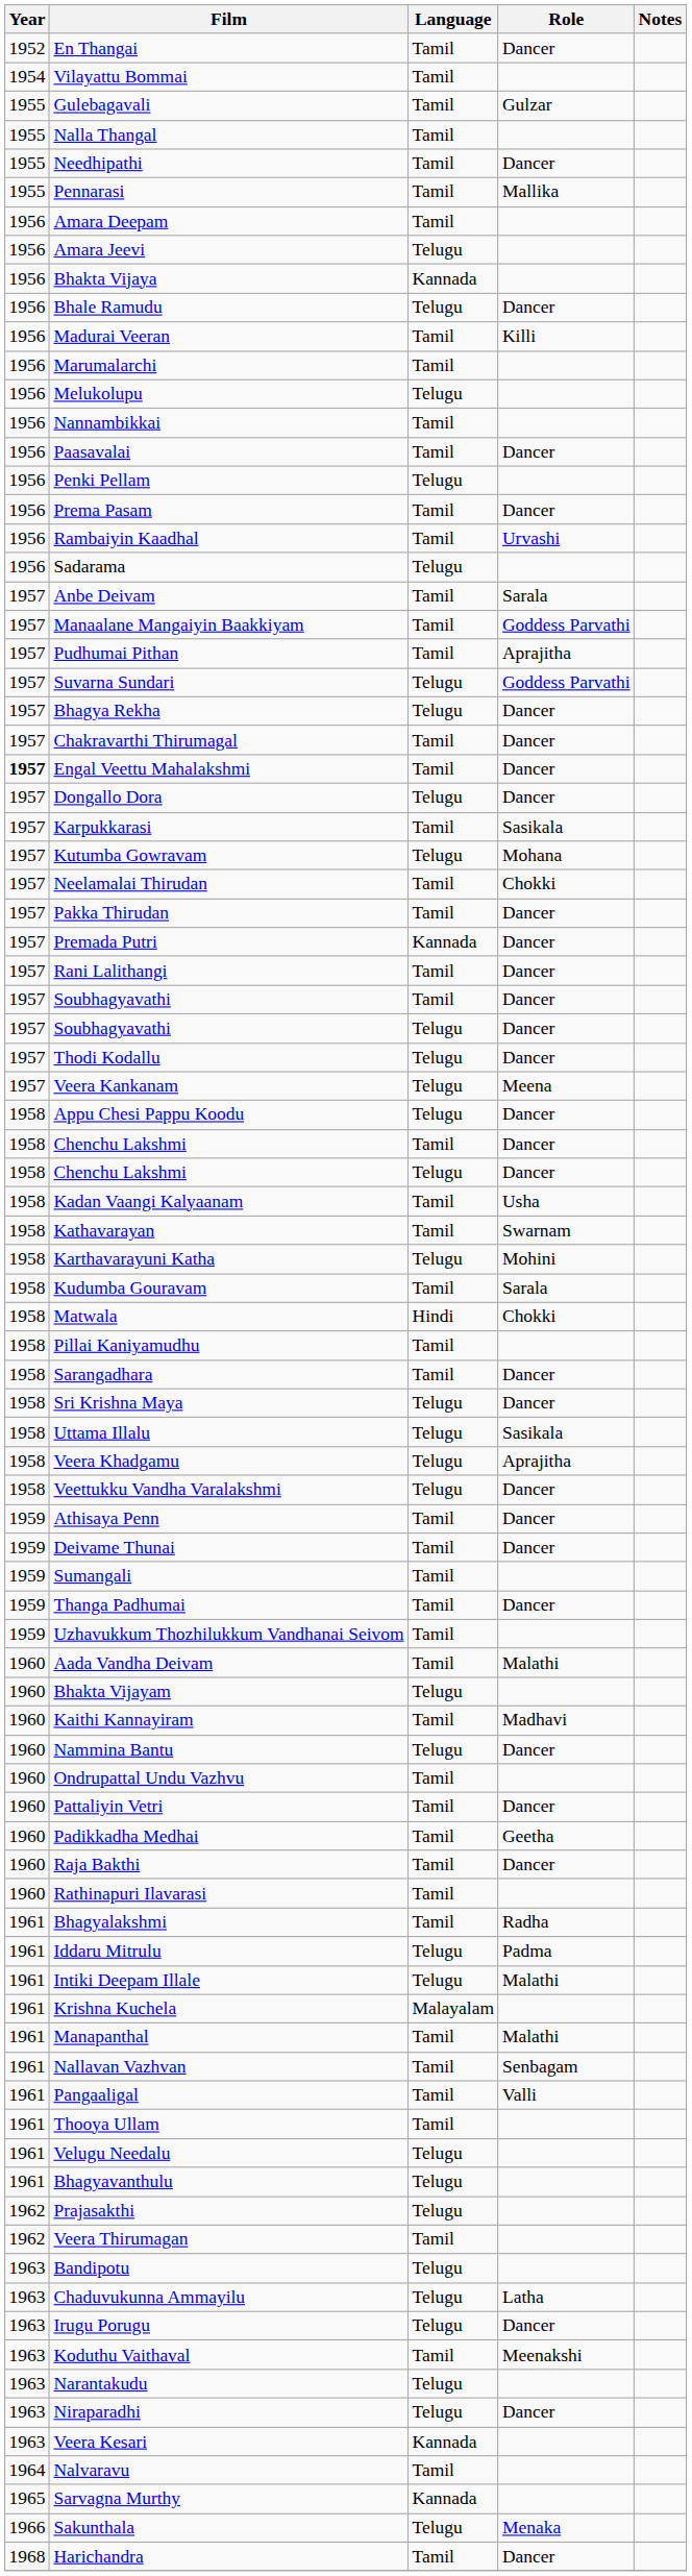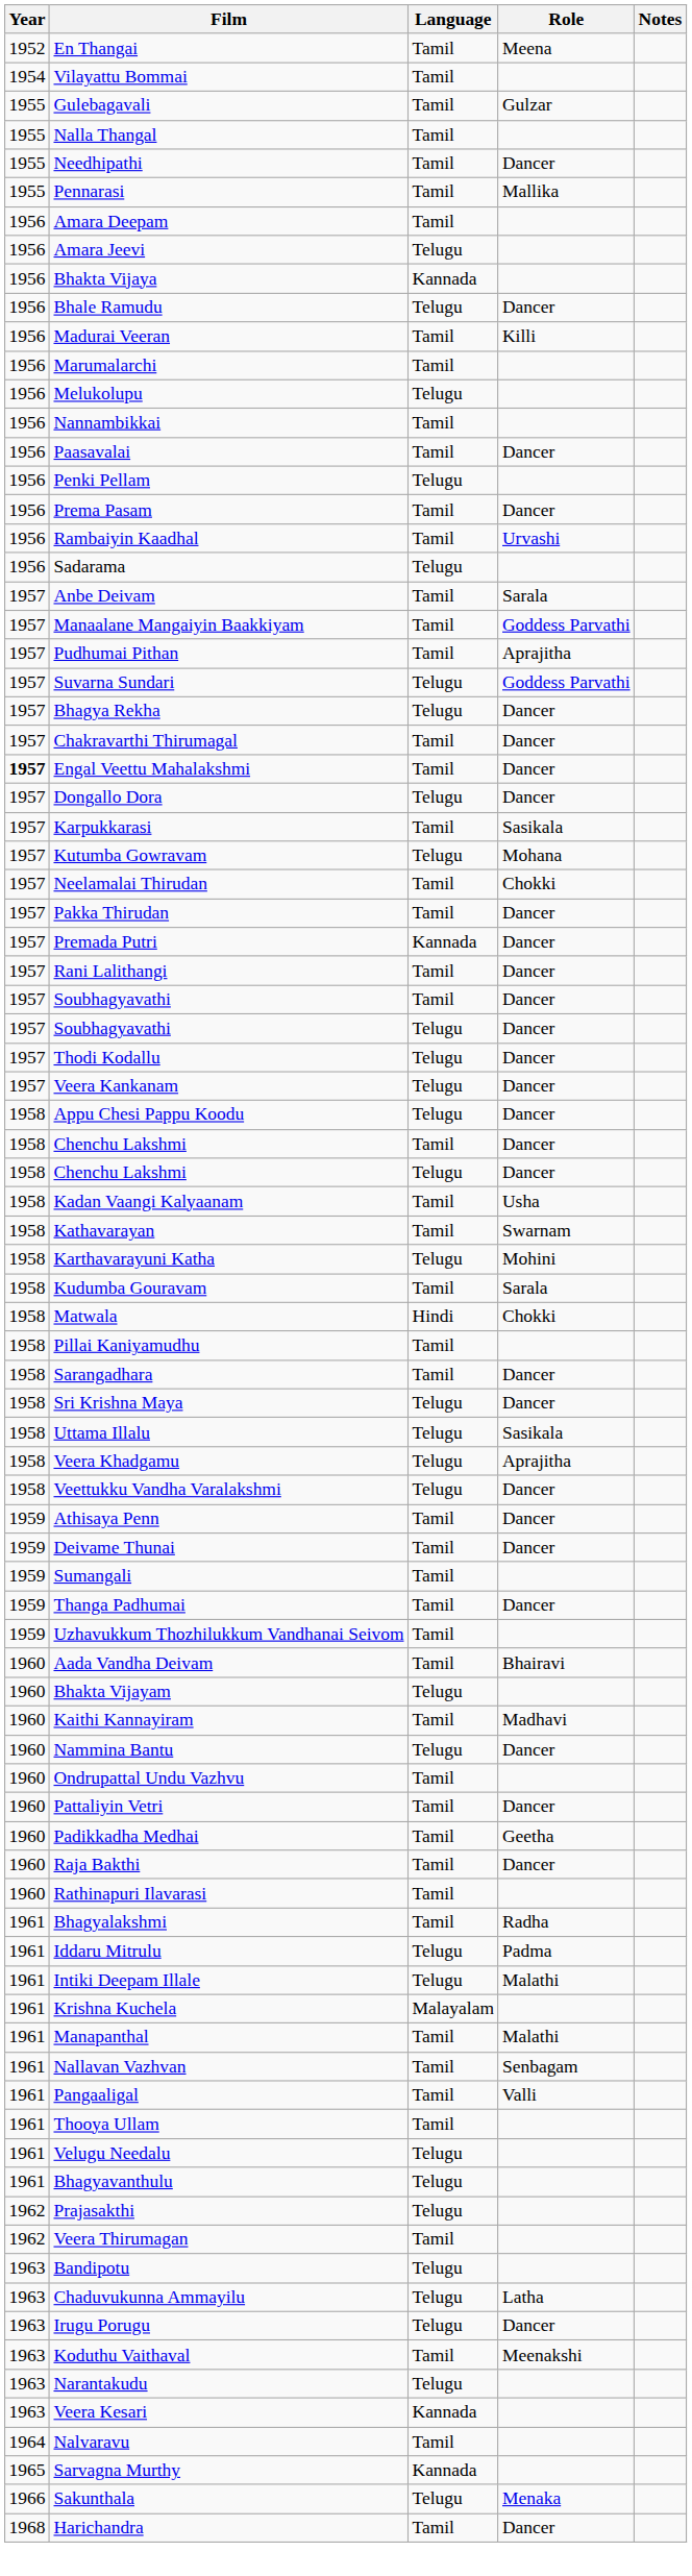En Thangai | Role: Dancer -> Meena
Veera Kankanam | Role: Meena -> Dancer
Aada Vandha Deivam | Role: Malathi -> Bhairavi
- row: 1963 | Niraparadhi | Telugu | Dancer
